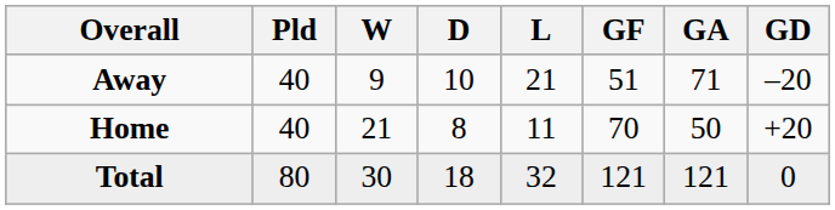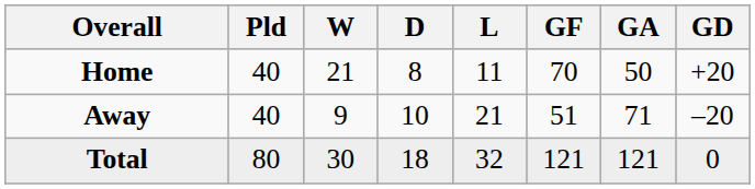rows swapped: Home <-> Away
